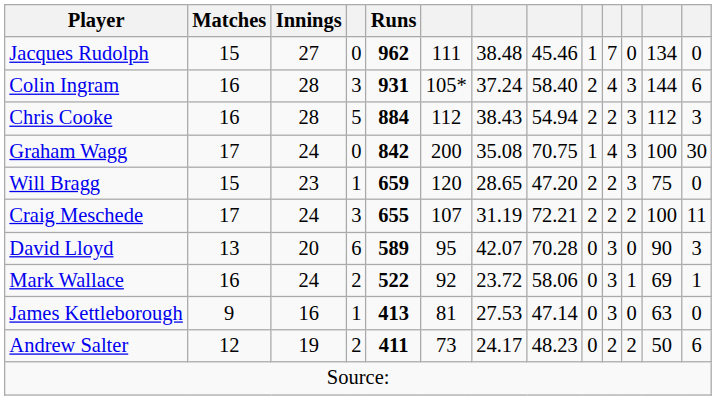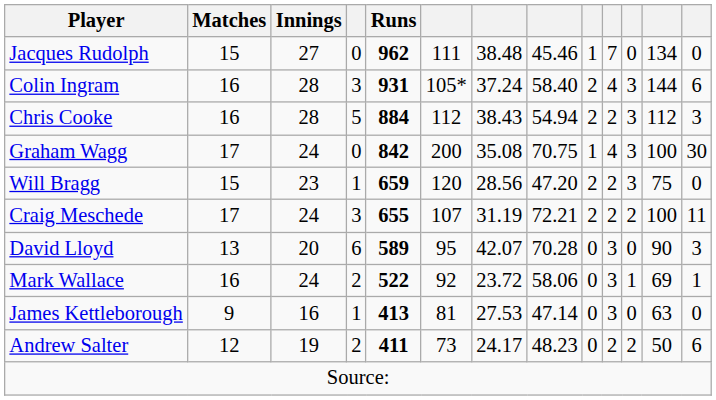Will Bragg | column 7: 28.65 -> 28.56
